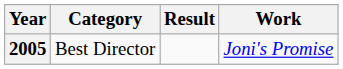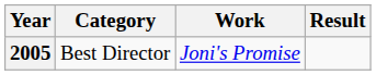columns swapped: Work <-> Result
